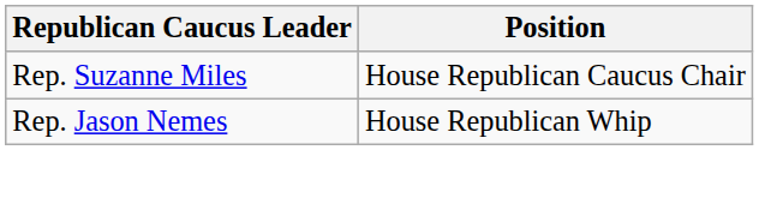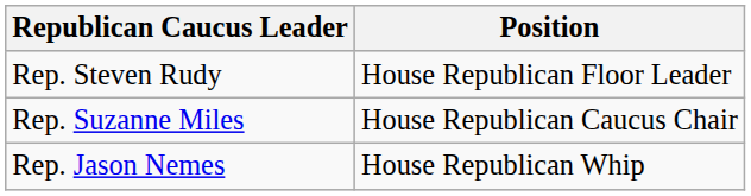+ row: Rep. Steven Rudy | House Republican Floor Leader
